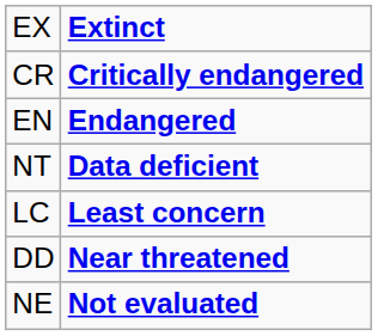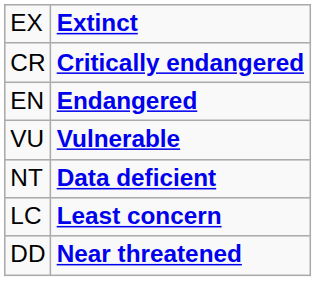+ row: VU | Vulnerable
- row: NE | Not evaluated
